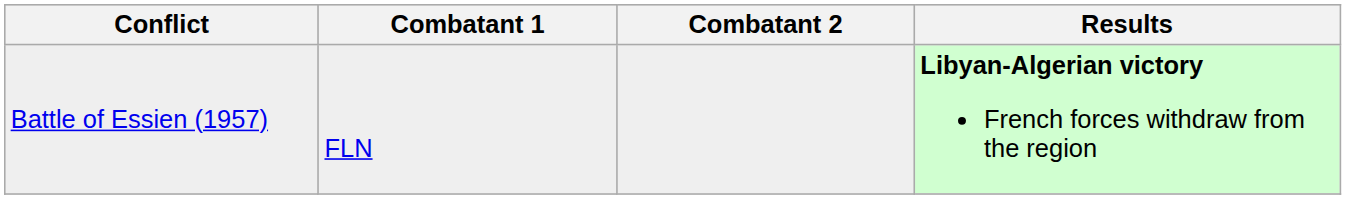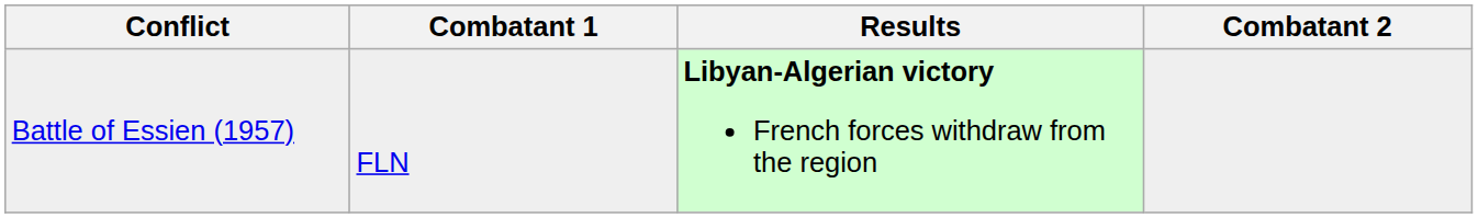columns swapped: Combatant 2 <-> Results
